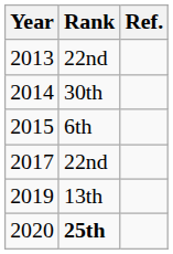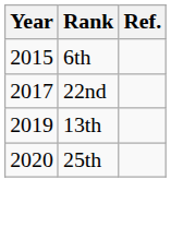- row: 2013 | 22nd
- row: 2014 | 30th
2020 | Rank: bold -> normal
